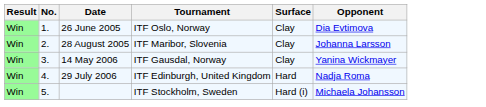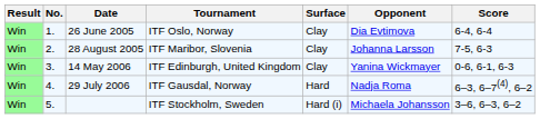+ column: Score | 6-4, 6-4 | 7-5, 6-3 | 0-6, 6-1, 6-3 | 6–3, 6–7(4), 6–2 | 3–6, 6–3, 6–2
14 May 2006 | Tournament: ITF Gausdal, Norway -> ITF Edinburgh, United Kingdom
29 July 2006 | Tournament: ITF Edinburgh, United Kingdom -> ITF Gausdal, Norway
